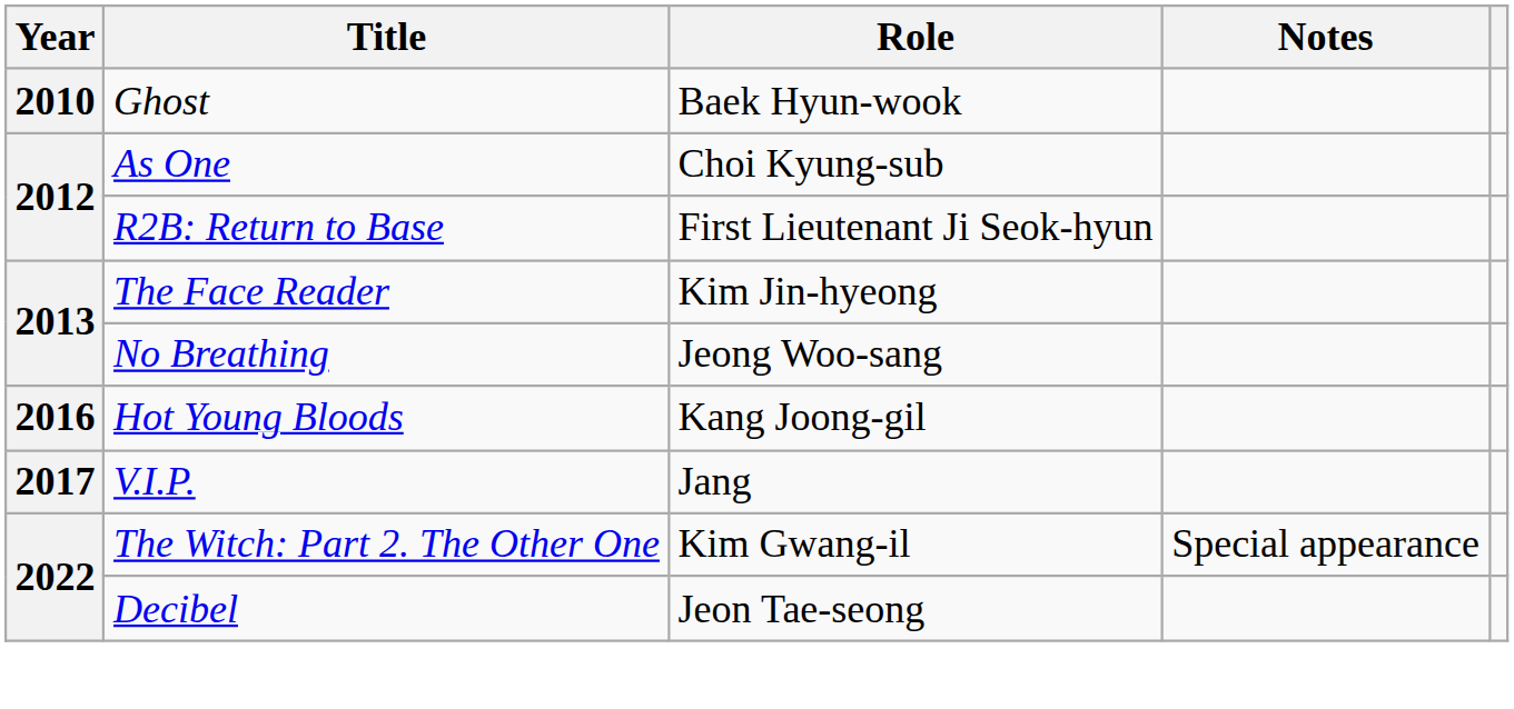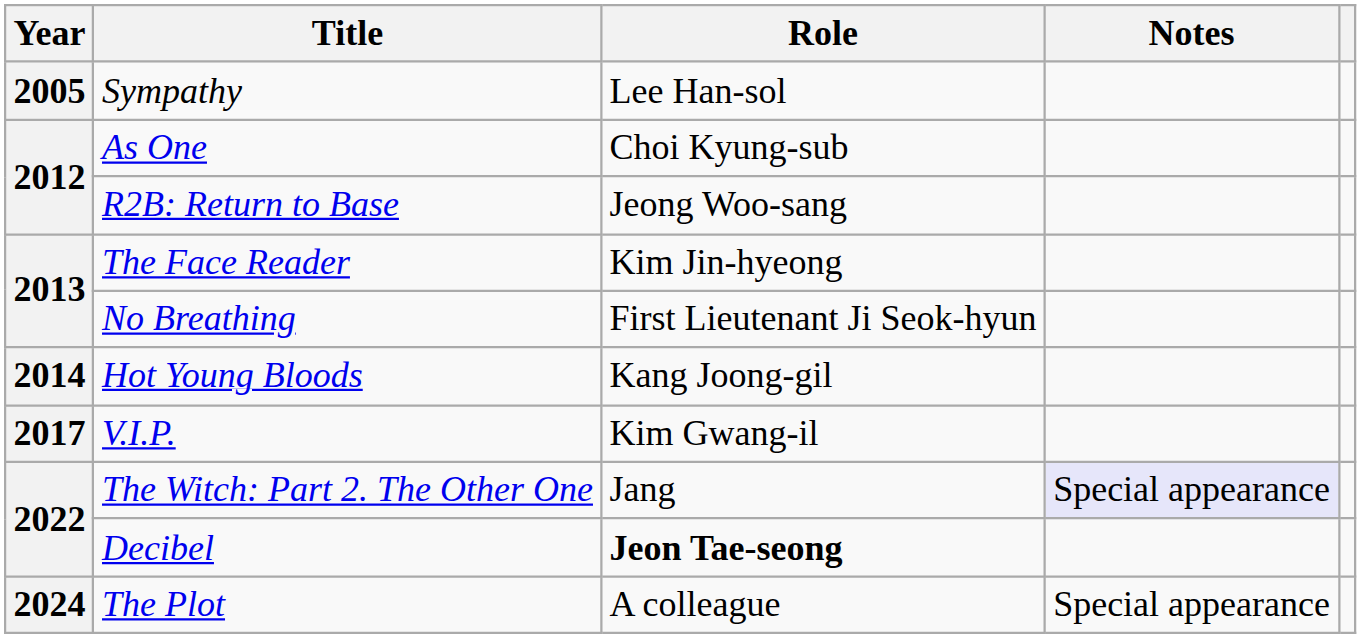+ row: 2005 | Sympathy | Lee Han-sol
- row: 2010 | Ghost | Baek Hyun-wook
R2B: Return to Base | Role: First Lieutenant Ji Seok-hyun -> Jeong Woo-sang
No Breathing | Role: Jeong Woo-sang -> First Lieutenant Ji Seok-hyun
Hot Young Bloods | Year: 2016 -> 2014
V.I.P. | Role: Jang -> Kim Gwang-il
The Witch: Part 2. The Other One | Role: Kim Gwang-il -> Jang
The Witch: Part 2. The Other One | Notes: no background -> lavender background
Decibel | Role: normal -> bold
+ row: 2024 | The Plot | A colleague | Special appearance
